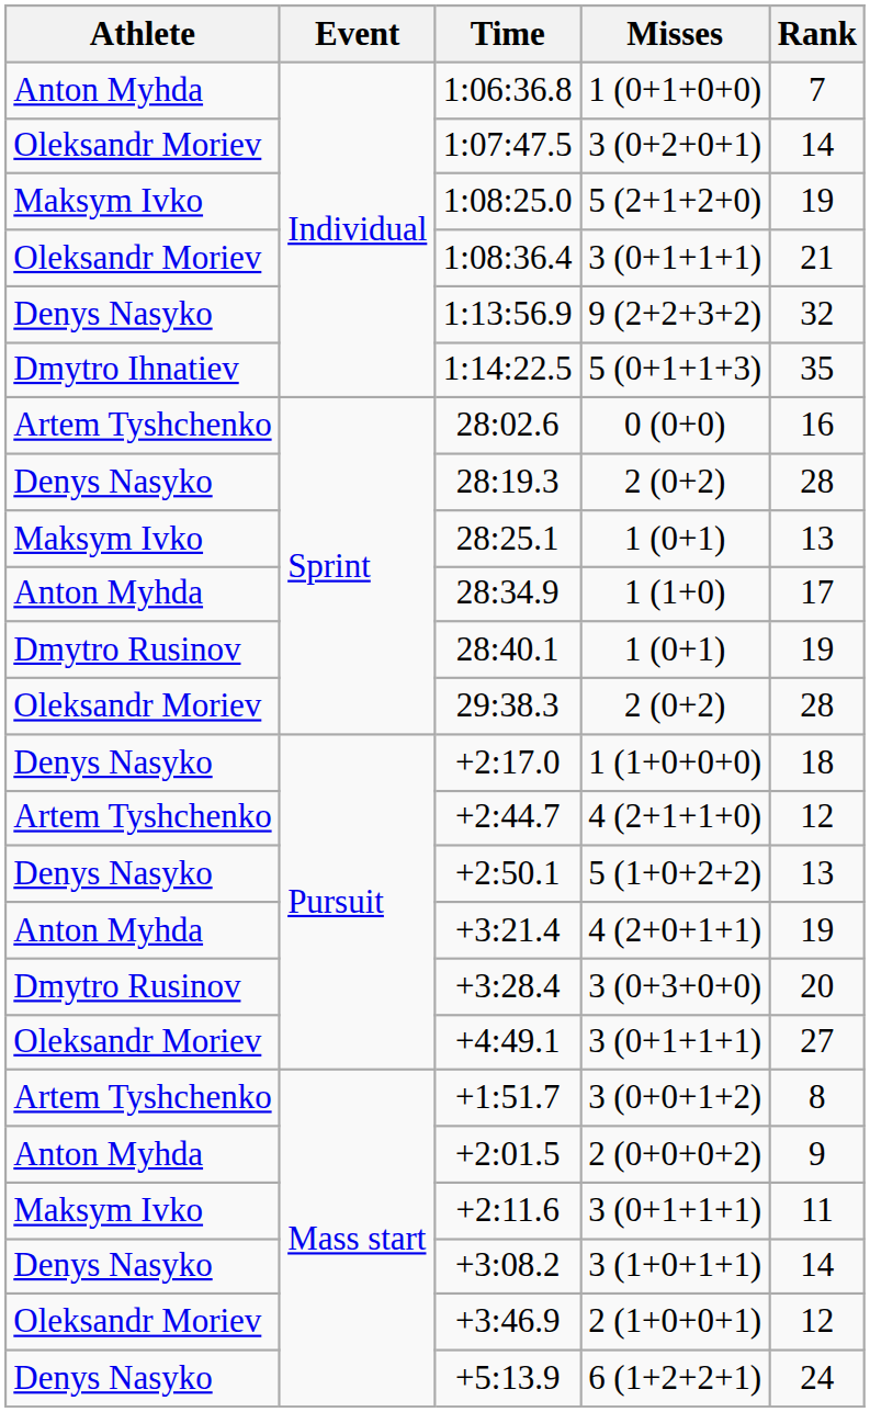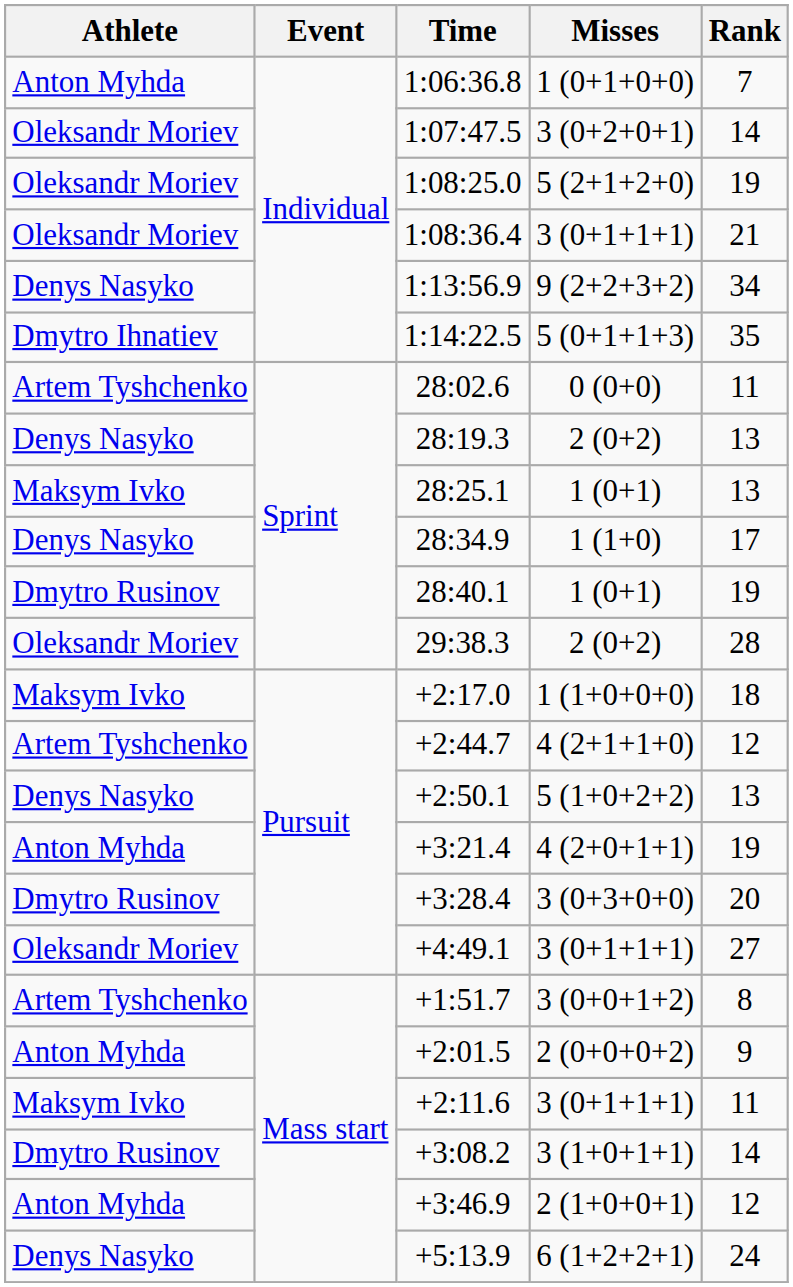1:08:25.0 | Athlete: Maksym Ivko -> Oleksandr Moriev
1:13:56.9 | Rank: 32 -> 34
28:02.6 | Rank: 16 -> 11
28:19.3 | Rank: 28 -> 13
28:34.9 | Athlete: Anton Myhda -> Denys Nasyko
+2:17.0 | Athlete: Denys Nasyko -> Maksym Ivko
+3:08.2 | Athlete: Denys Nasyko -> Dmytro Rusinov
+3:46.9 | Athlete: Oleksandr Moriev -> Anton Myhda
